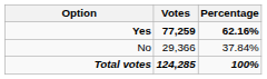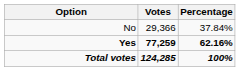rows swapped: Yes <-> No
